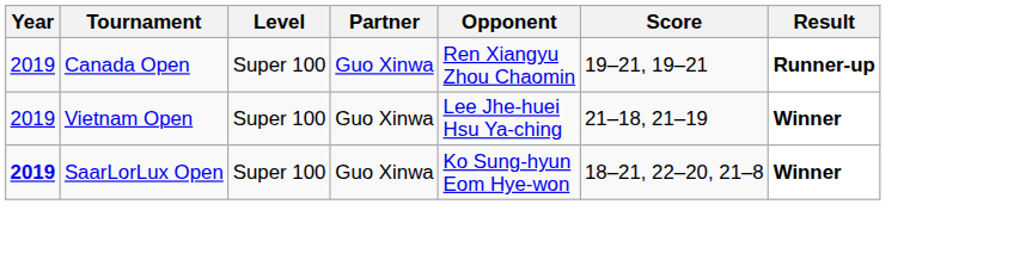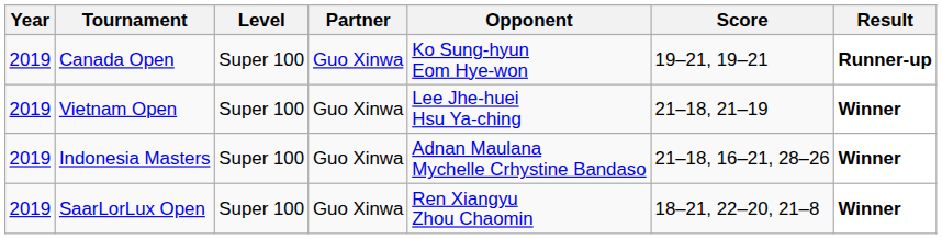Canada Open | Opponent: Ren Xiangyu Zhou Chaomin -> Ko Sung-hyun Eom Hye-won
+ row: 2019 | Indonesia Masters | Super 100 | Guo Xinwa | Adnan Maulana Mychelle Crhystine Bandaso | 21–18, 16–21, 28–26 | Winner
SaarLorLux Open | Year: bold -> normal
SaarLorLux Open | Opponent: Ko Sung-hyun Eom Hye-won -> Ren Xiangyu Zhou Chaomin
